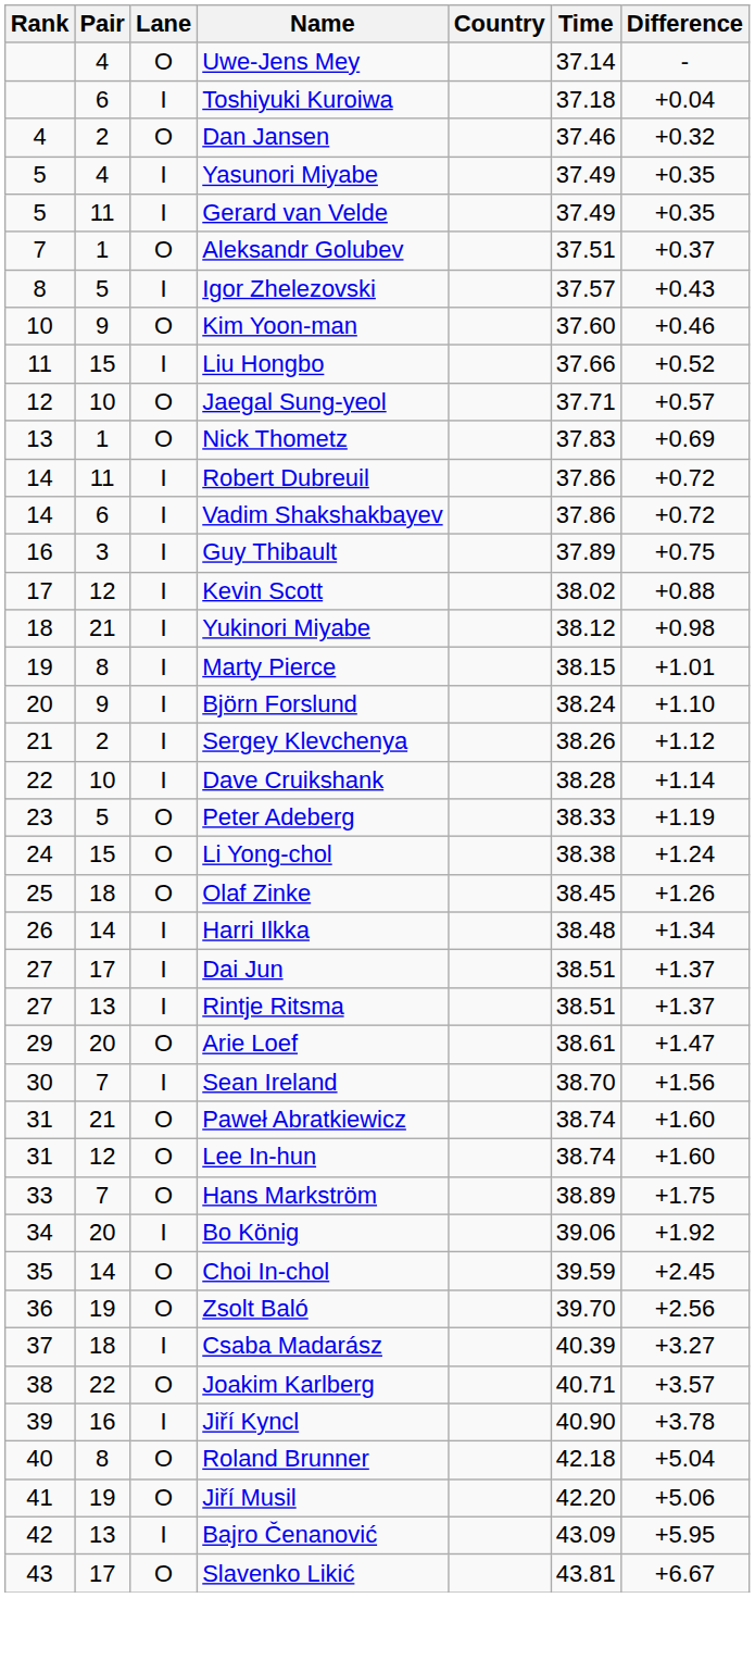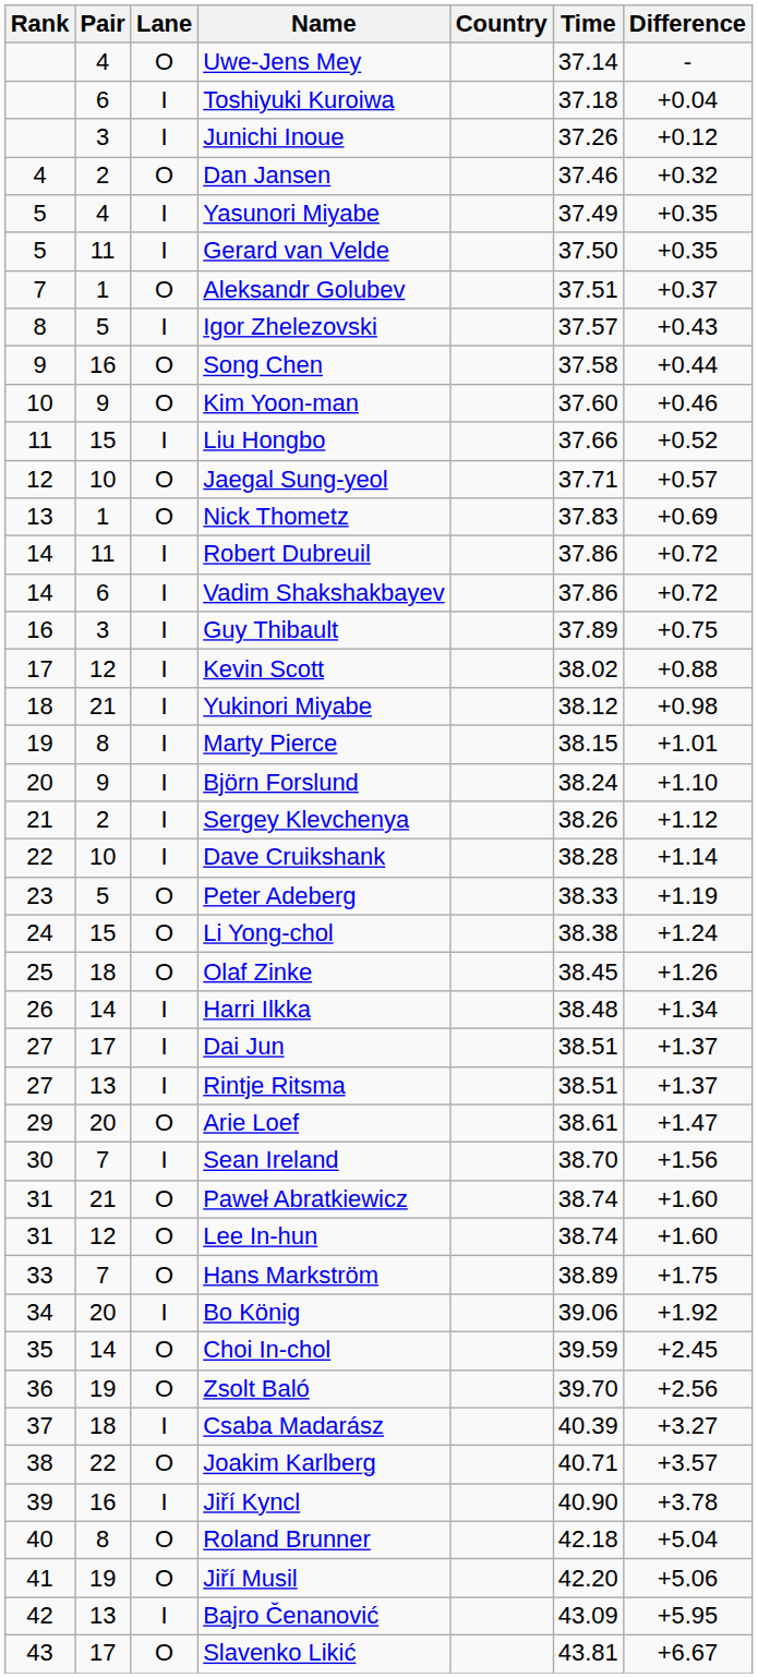+ row: 3 | I | Junichi Inoue | 37.26 | +0.12
Gerard van Velde | Time: 37.49 -> 37.50
+ row: 9 | 16 | O | Song Chen | 37.58 | +0.44
